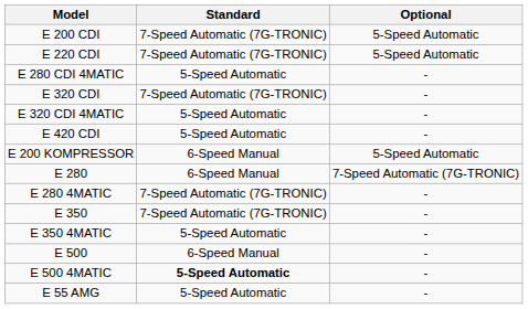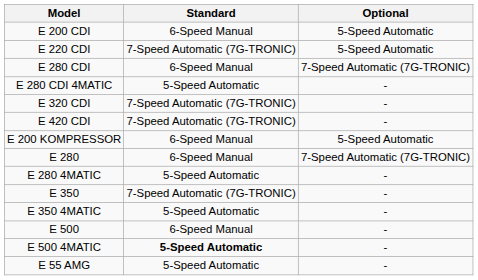E 200 CDI | Standard: 7-Speed Automatic (7G-TRONIC) -> 6-Speed Manual
+ row: E 280 CDI | 6-Speed Manual | 7-Speed Automatic (7G-TRONIC)
- row: E 320 CDI 4MATIC | 5-Speed Automatic | -
E 420 CDI | Standard: 5-Speed Automatic -> 7-Speed Automatic (7G-TRONIC)
E 280 4MATIC | Standard: 7-Speed Automatic (7G-TRONIC) -> 5-Speed Automatic
